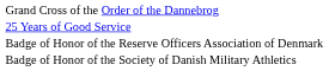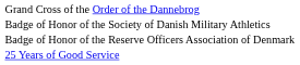rows swapped: 25 Years of Good Service <-> Badge of Honor of the Society of Danish Military Athletics
